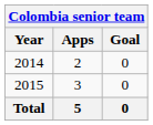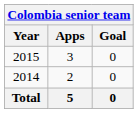rows swapped: 2014 <-> 2015
